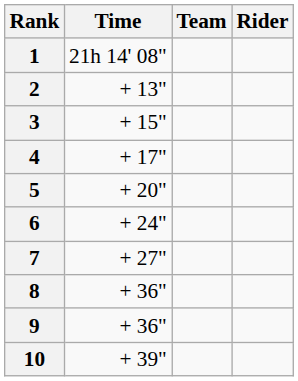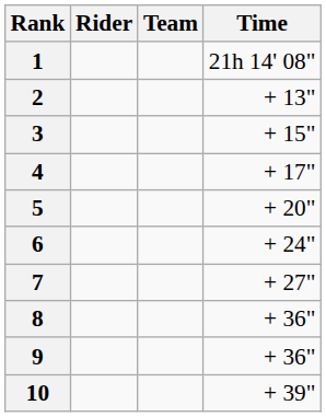columns swapped: Rider <-> Time
